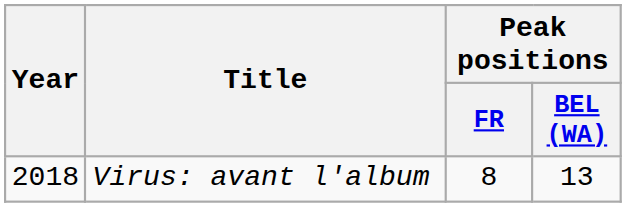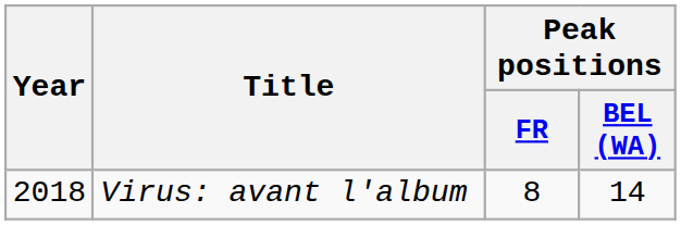Virus: avant l'album | Peak positions / BEL (WA): 13 -> 14
